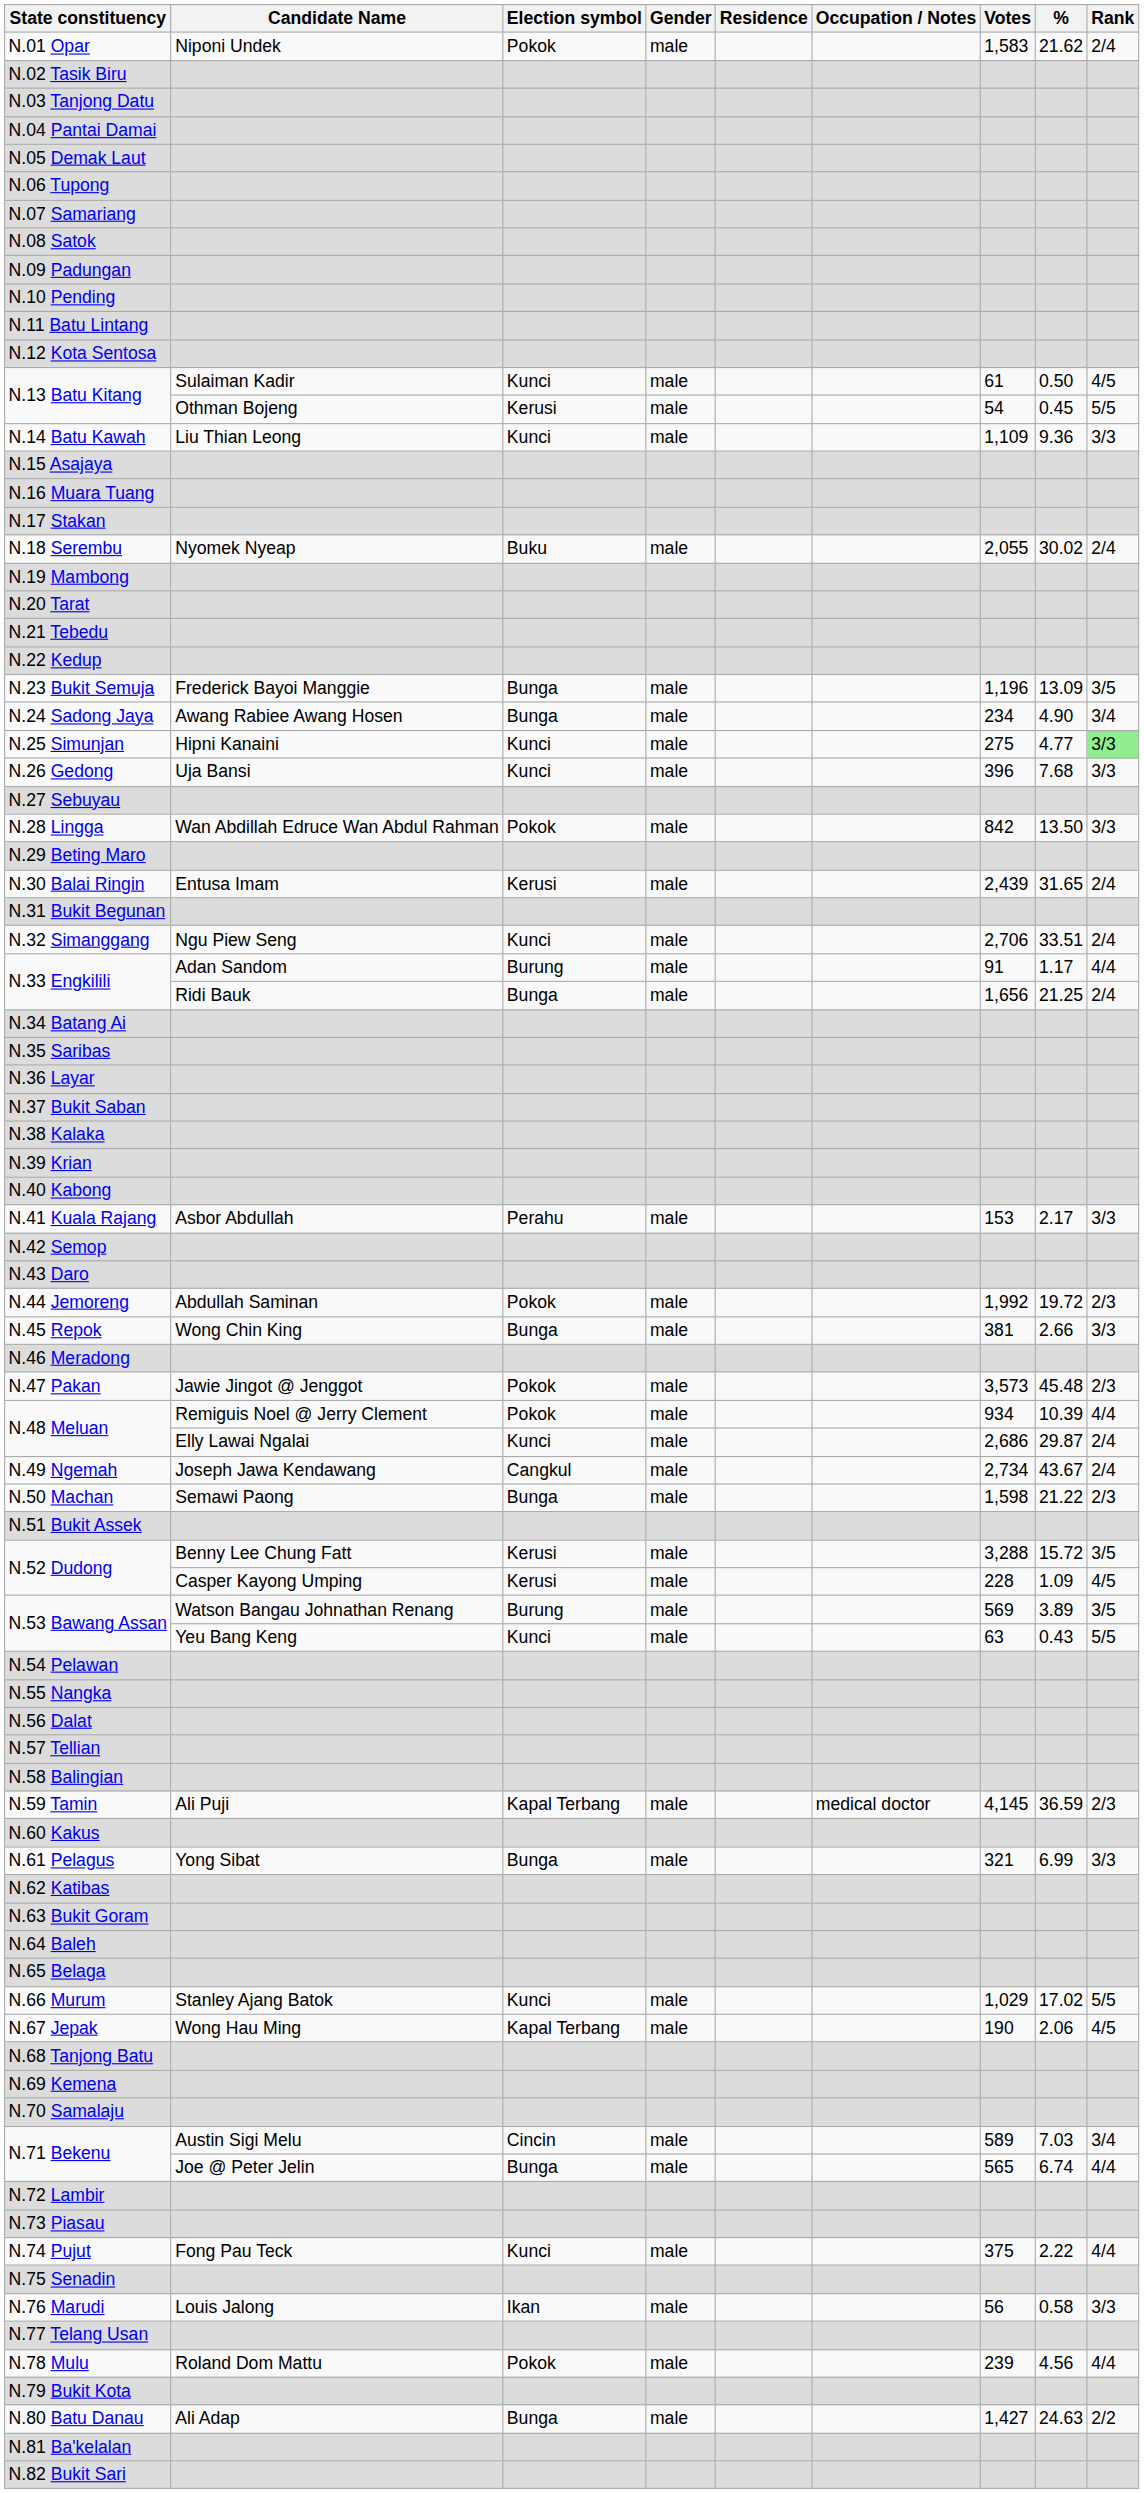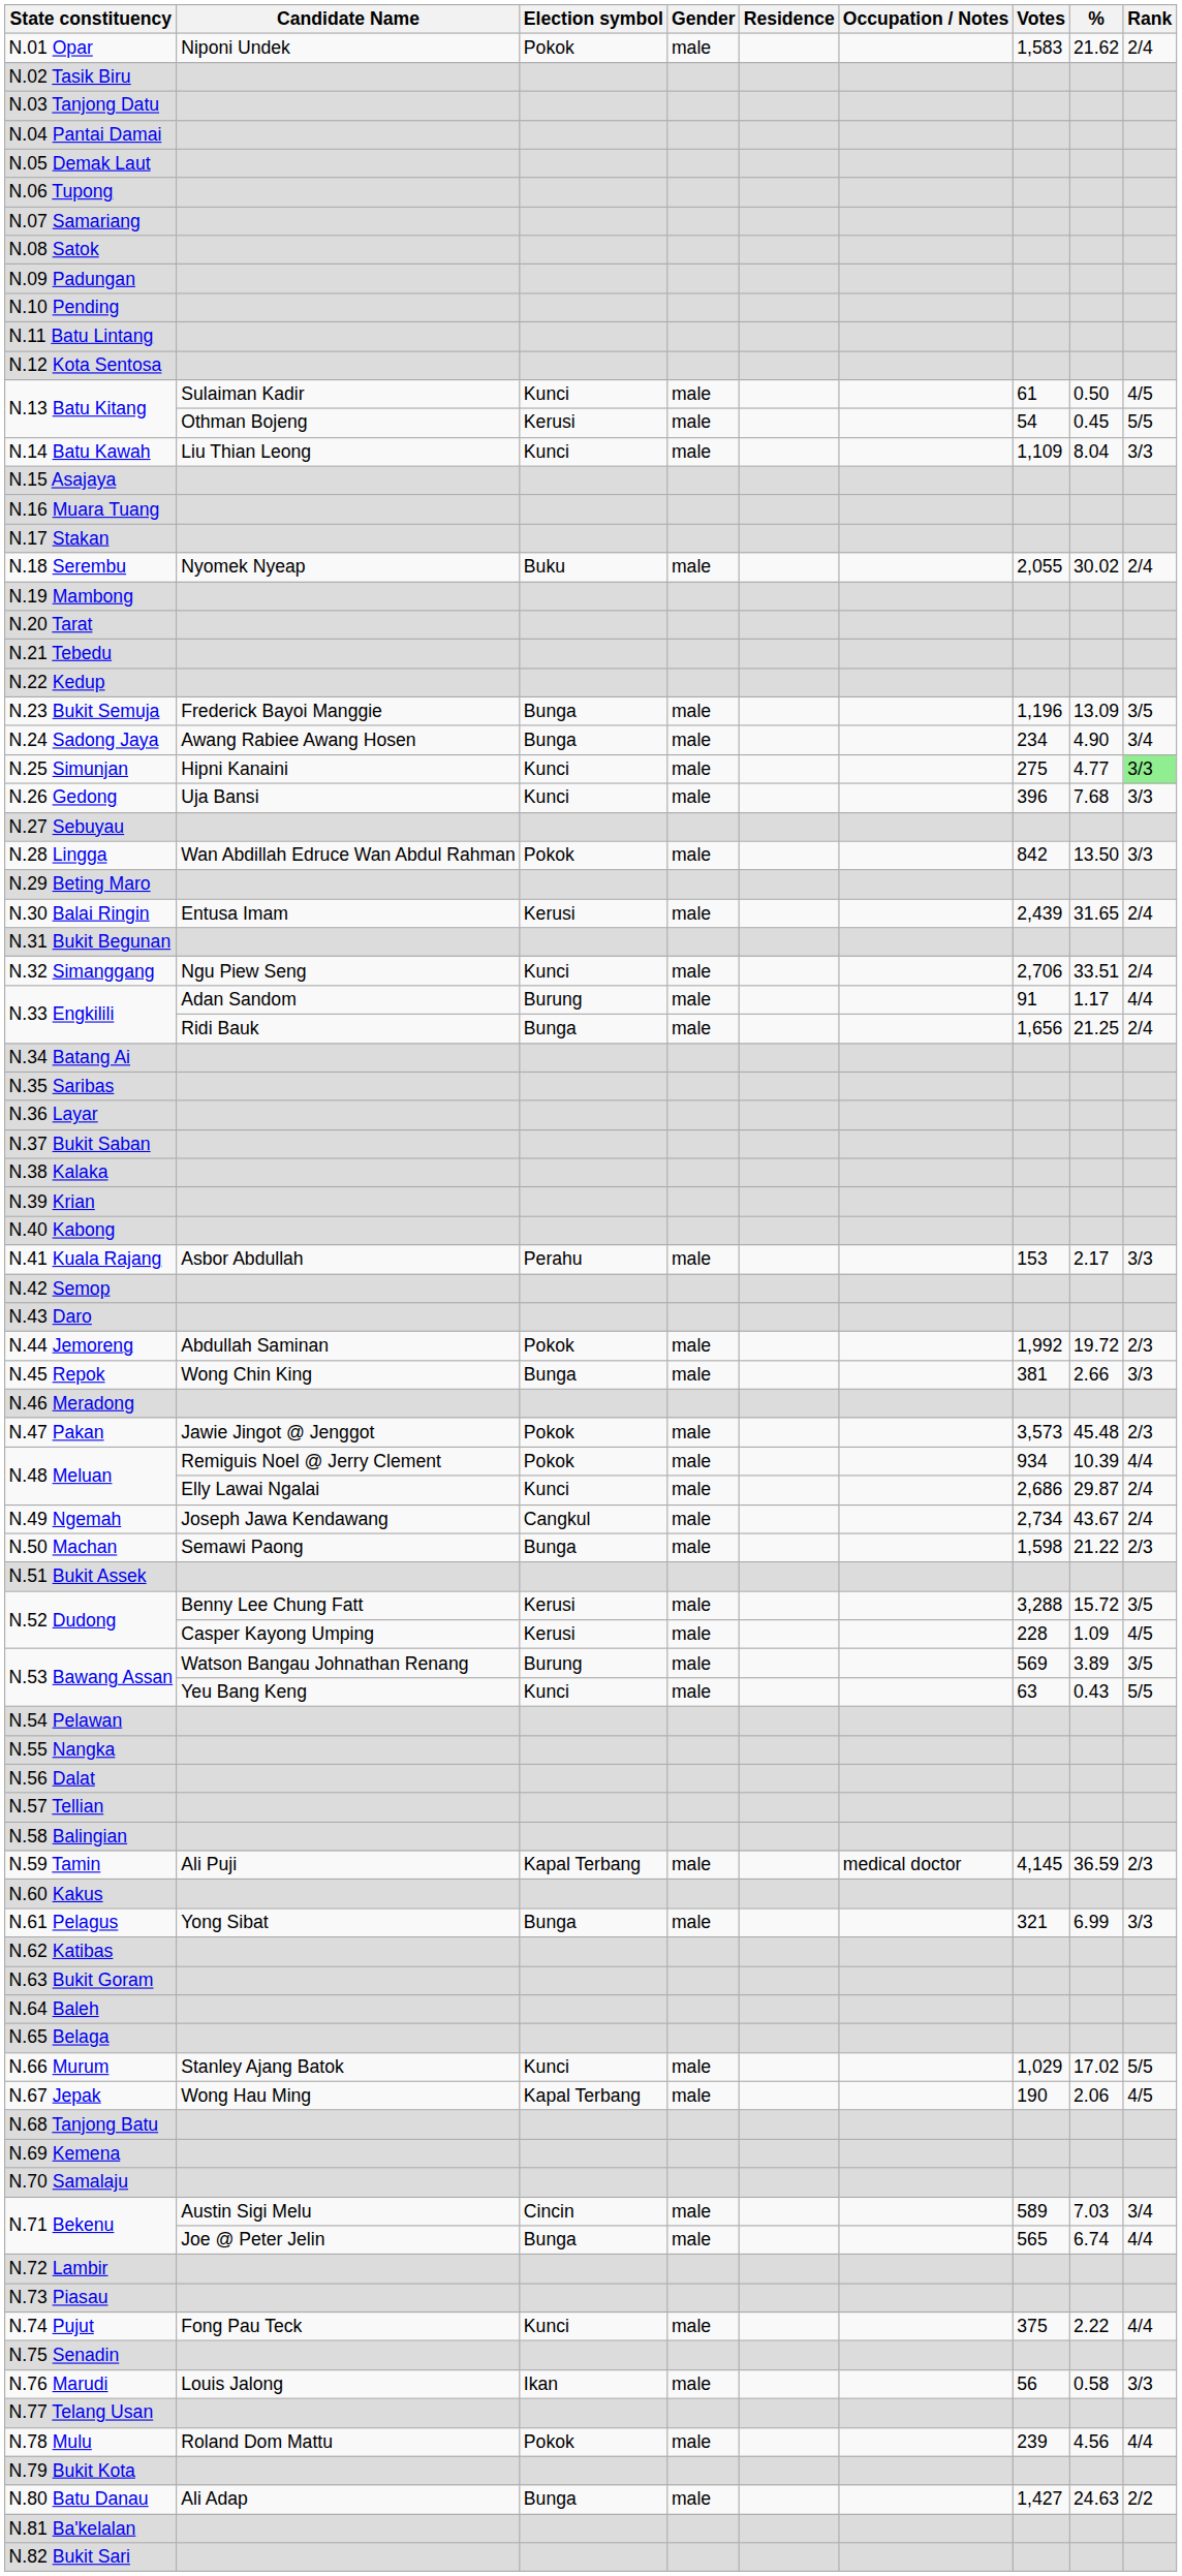N.14 Batu Kawah | %: 9.36 -> 8.04
